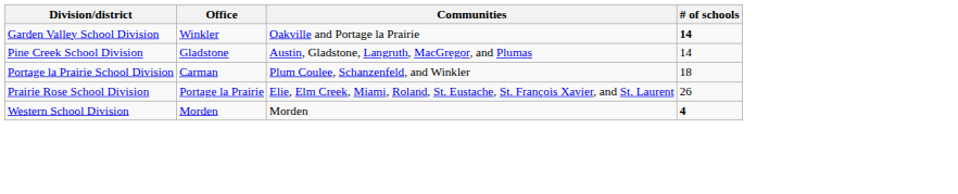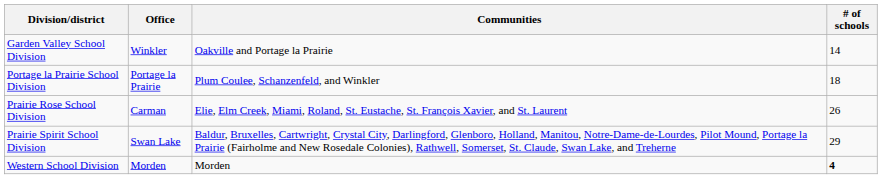Garden Valley School Division | # of schools: bold -> normal
- row: Pine Creek School Division | Gladstone | Austin, Gladstone, Langruth, MacGregor, and Plumas | 14
Portage la Prairie School Division | Office: Carman -> Portage la Prairie
Prairie Rose School Division | Office: Portage la Prairie -> Carman
+ row: Prairie Spirit School Division | Swan Lake | Baldur, Bruxelles, Cartwright, Crystal City, Darlingford, Glenboro, Holland, Manitou, Notre-Dame-de-Lourdes, Pilot Mound, Portage la Prairie (Fairholme and New Rosedale Colonies), Rathwell, Somerset, St. Claude, Swan Lake, and Treherne | 29
